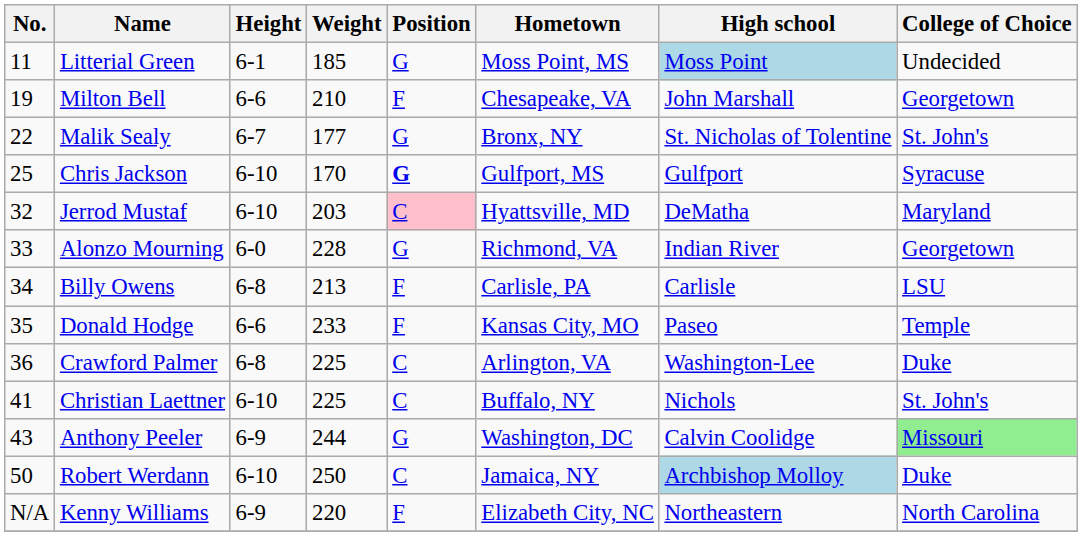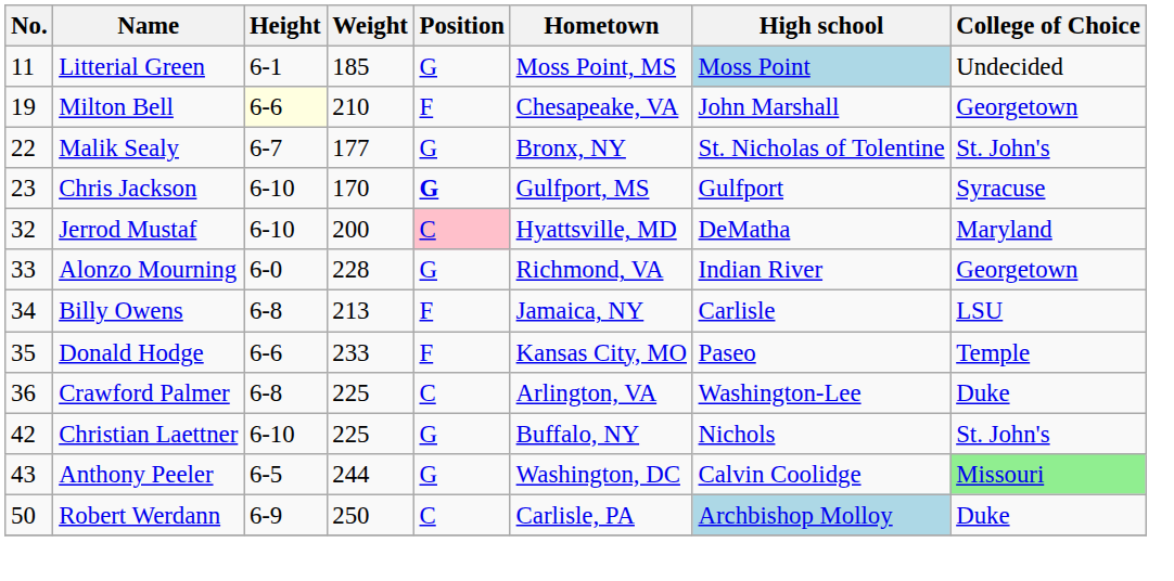Milton Bell | Height: no background -> lightyellow background
Chris Jackson | No.: 25 -> 23
Jerrod Mustaf | Weight: 203 -> 200
Billy Owens | Hometown: Carlisle, PA -> Jamaica, NY
Christian Laettner | No.: 41 -> 42
Christian Laettner | Position: C -> G
Anthony Peeler | Height: 6-9 -> 6-5
Robert Werdann | Height: 6-10 -> 6-9
Robert Werdann | Hometown: Jamaica, NY -> Carlisle, PA
- row: N/A | Kenny Williams | 6-9 | 220 | F | Elizabeth City, NC | Northeastern | North Carolina
